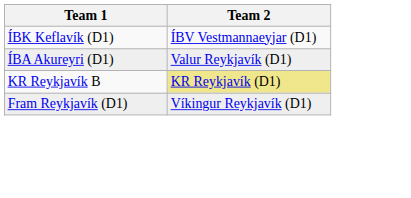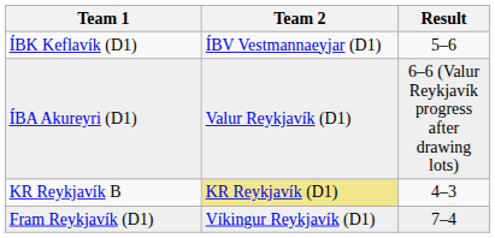+ column: Result | 5–6 | 6–6 (Valur Reykjavík progress after drawing lots) | 4–3 | 7–4
